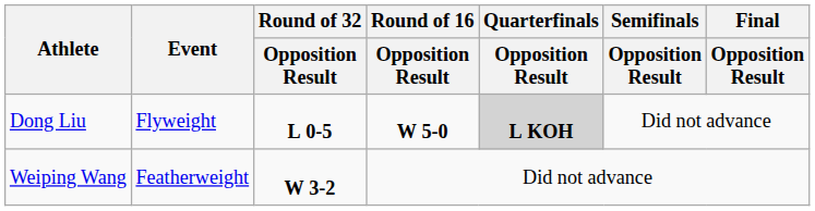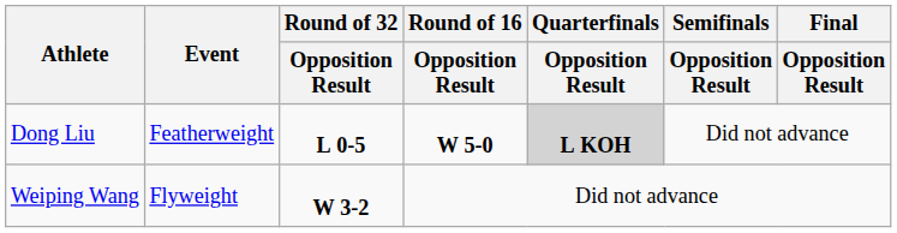Dong Liu | Event: Flyweight -> Featherweight
Weiping Wang | Event: Featherweight -> Flyweight
